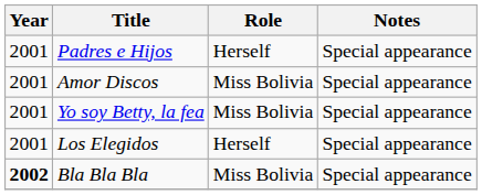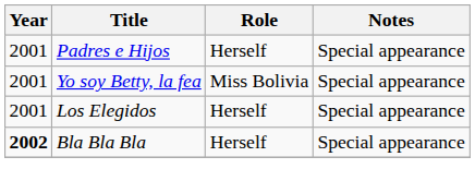- row: 2001 | Amor Discos | Miss Bolivia | Special appearance
Bla Bla Bla | Role: Miss Bolivia -> Herself
